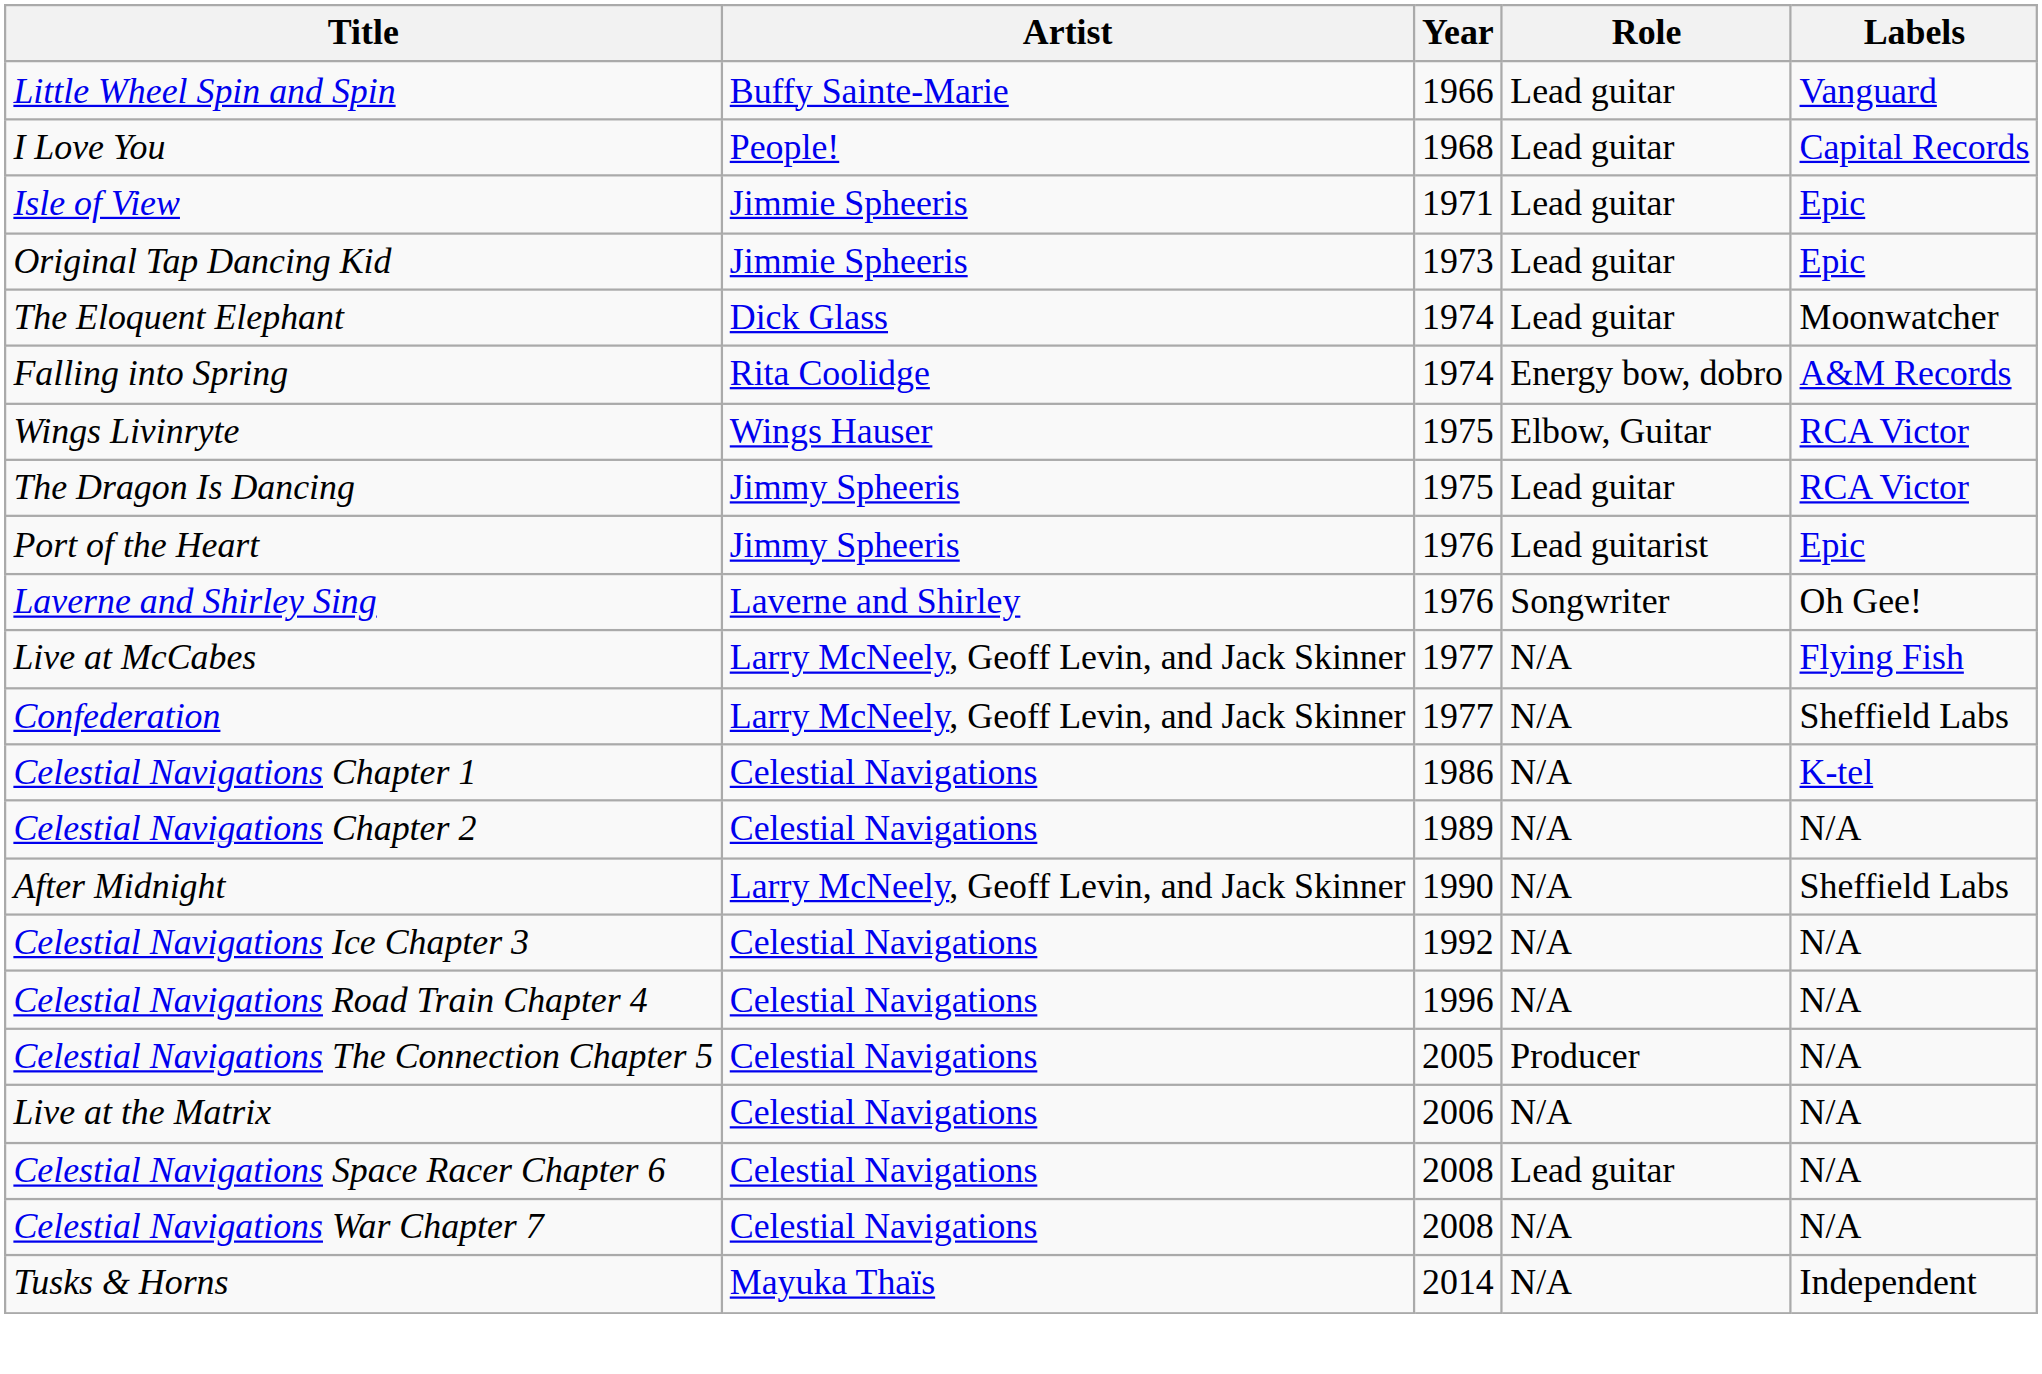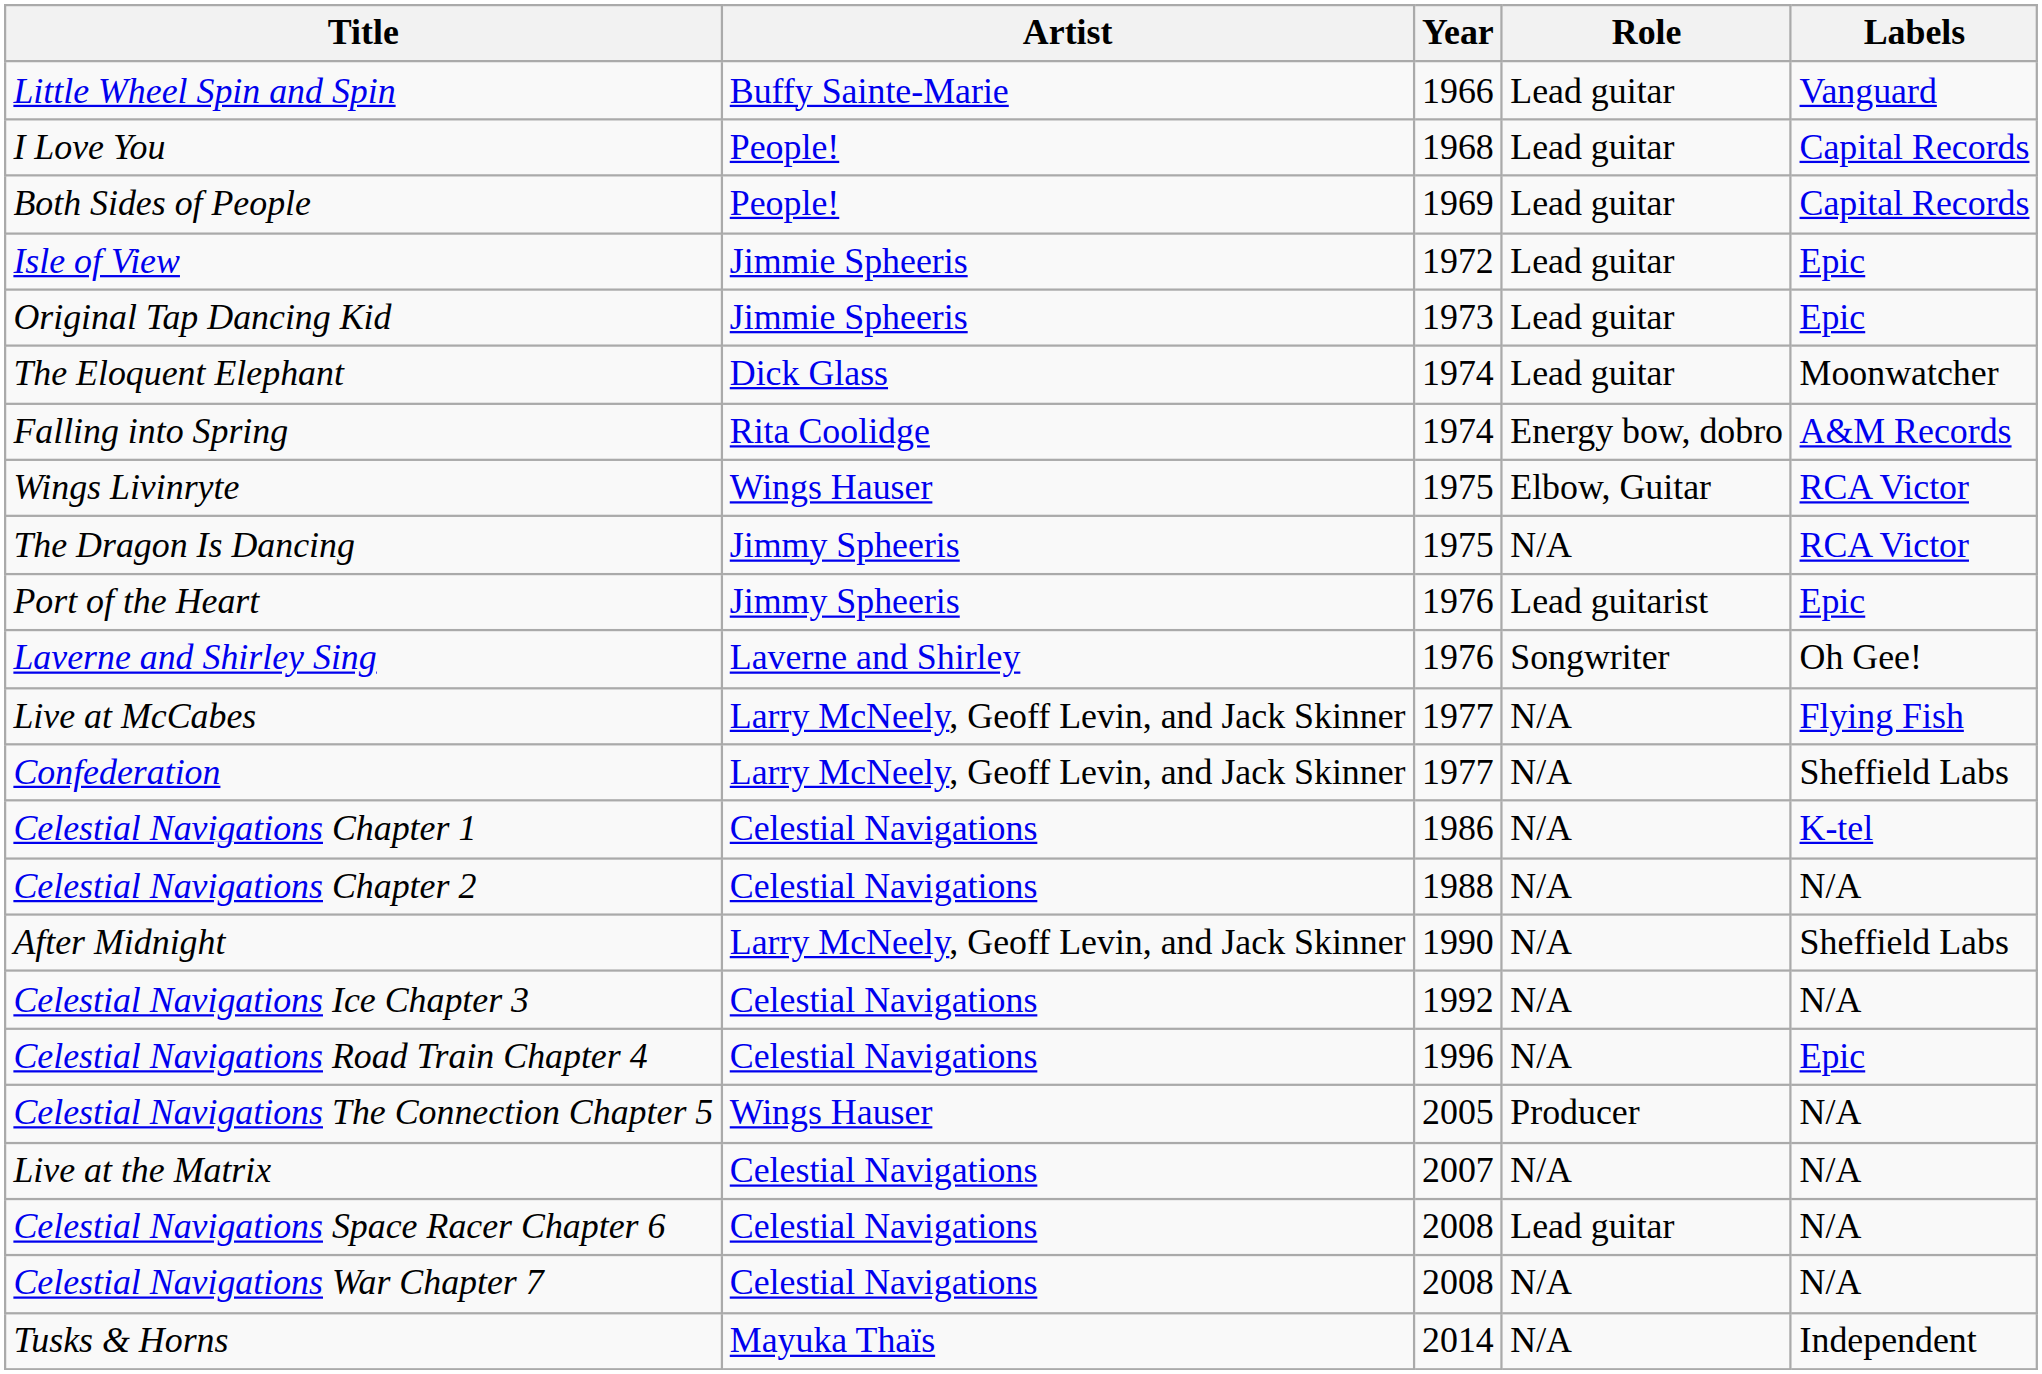+ row: Both Sides of People | People! | 1969 | Lead guitar | Capital Records
Isle of View | Year: 1971 -> 1972
The Dragon Is Dancing | Role: Lead guitar -> N/A
Celestial Navigations Chapter 2 | Year: 1989 -> 1988
Celestial Navigations Road Train Chapter 4 | Labels: N/A -> Epic
Celestial Navigations The Connection Chapter 5 | Artist: Celestial Navigations -> Wings Hauser
Live at the Matrix | Year: 2006 -> 2007
